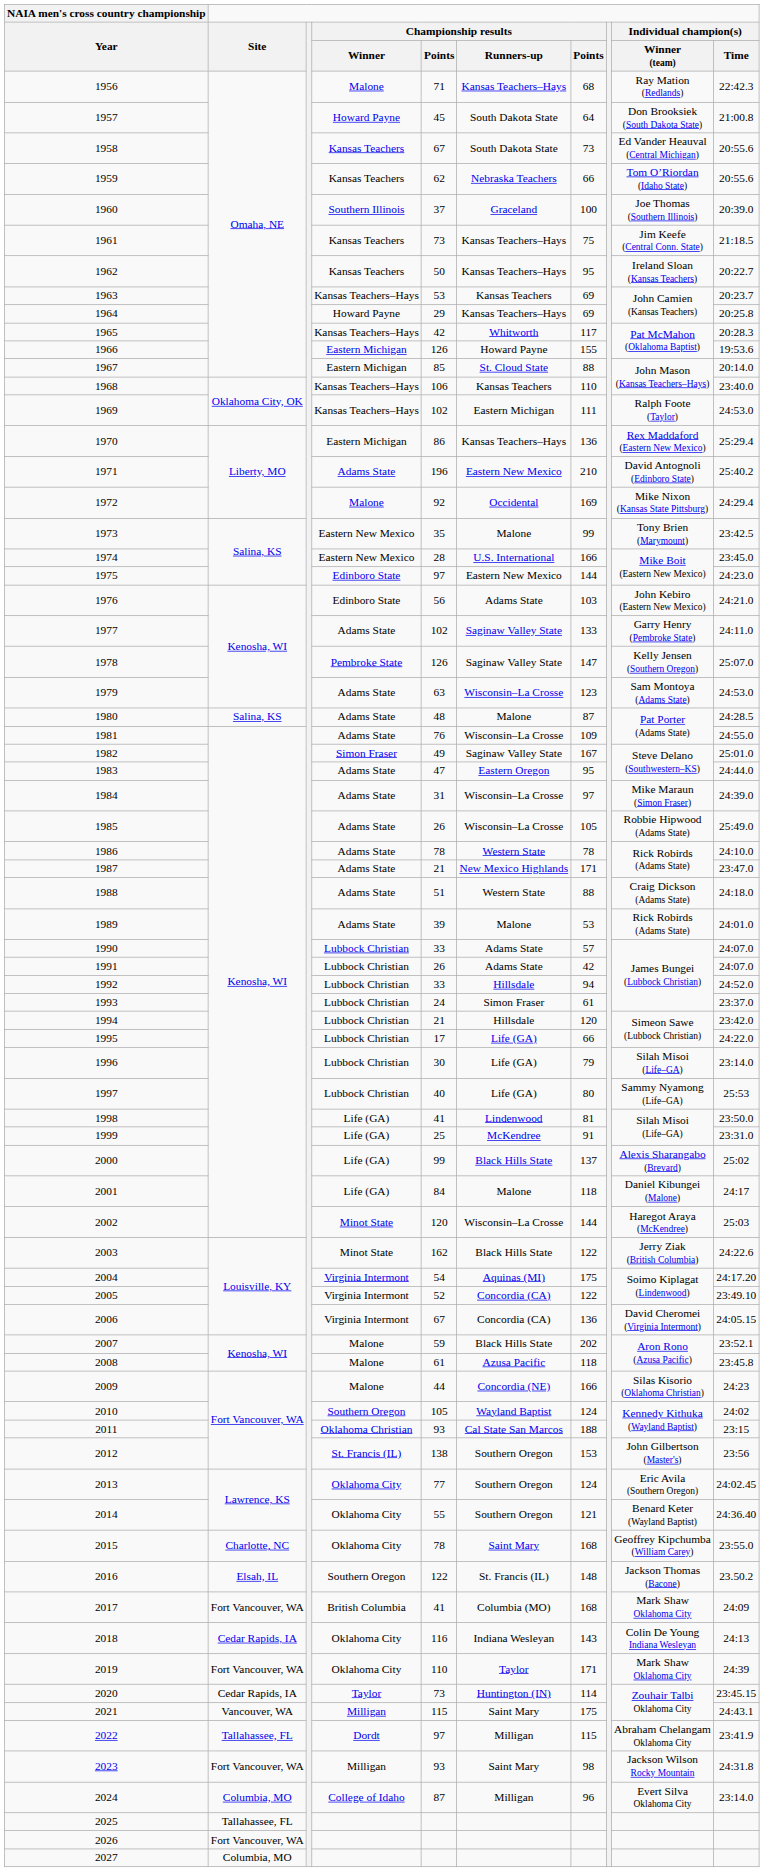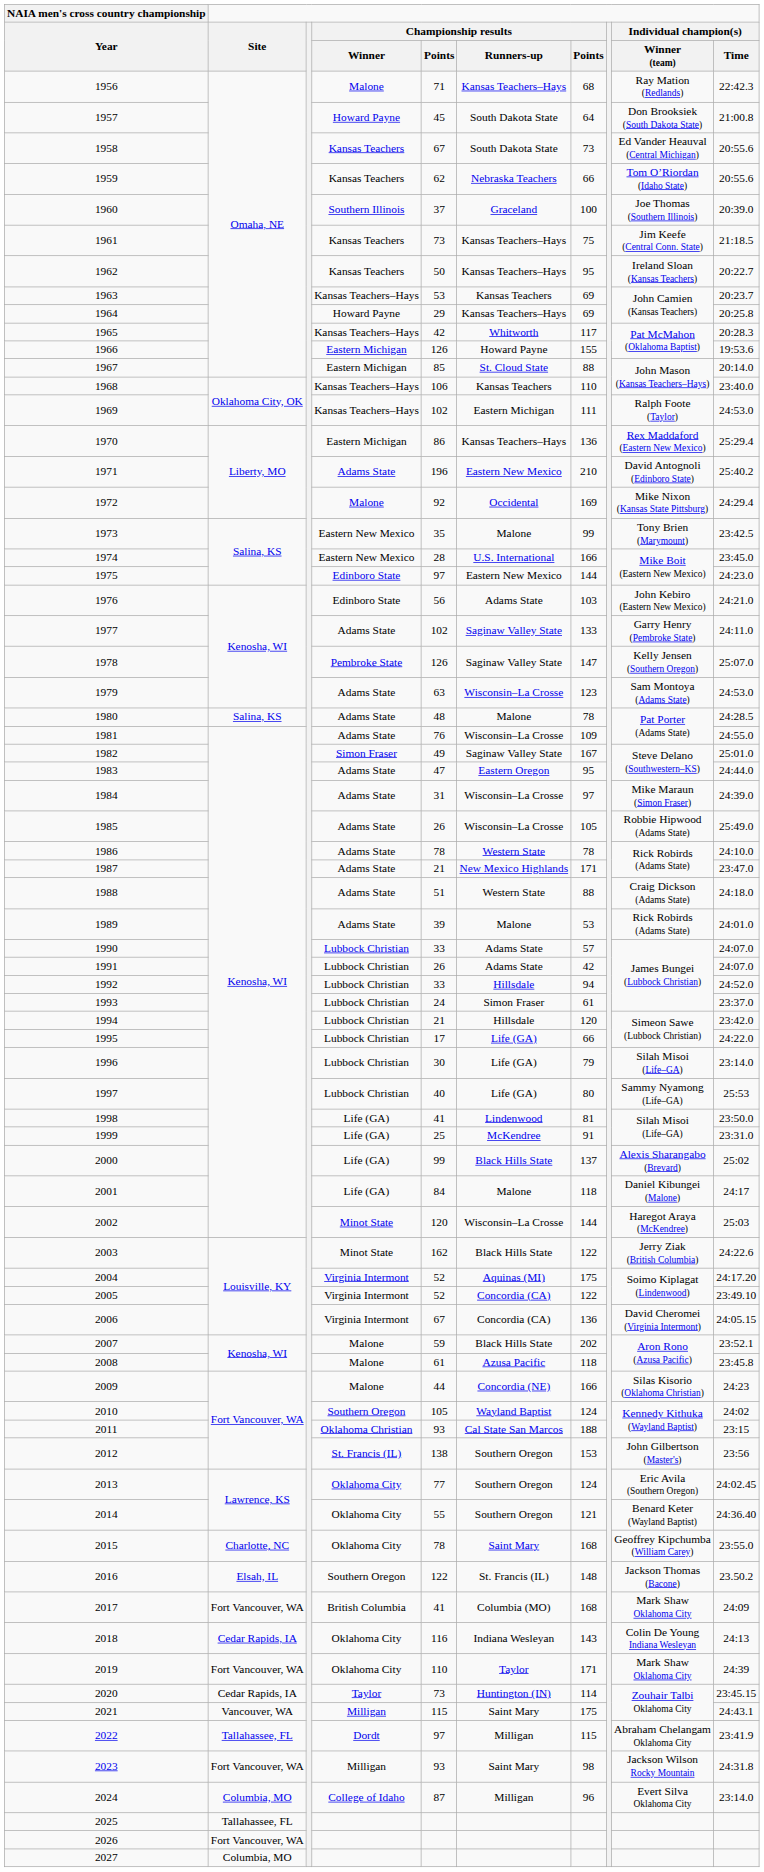1980 | column 7: 87 -> 78
2004 | column 5: 54 -> 52
